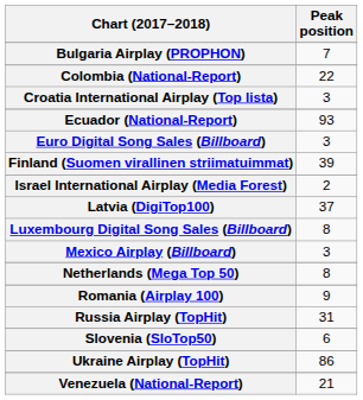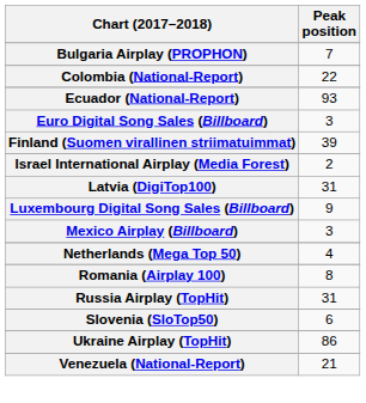- row: Croatia International Airplay (Top lista) | 3
Latvia (DigiTop100) | Peak position: 37 -> 31
Luxembourg Digital Song Sales (Billboard) | Peak position: 8 -> 9
Netherlands (Mega Top 50) | Peak position: 8 -> 4
Romania (Airplay 100) | Peak position: 9 -> 8
